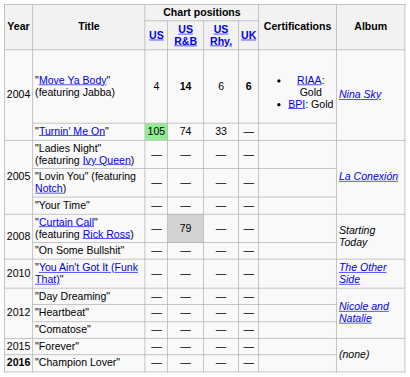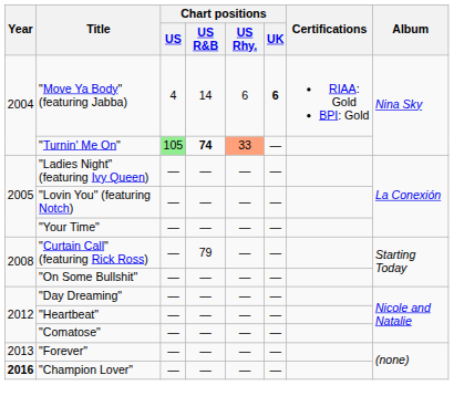"Move Ya Body" (featuring Jabba) | Chart positions / US R&B: bold -> normal
"Turnin' Me On" | Chart positions / US R&B: normal -> bold
"Turnin' Me On" | Chart positions / US Rhy.: no background -> lightsalmon background
"Curtain Call" (featuring Rick Ross) | Chart positions / US R&B: lightgrey background -> no background
- row: 2010 | "You Ain't Got It (Funk That)" | — | — | — | — | The Other Side
"Forever" | Year: 2015 -> 2013
